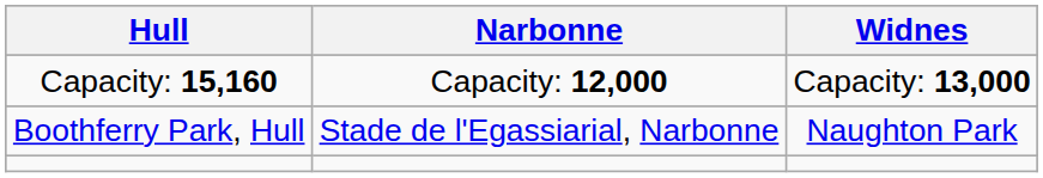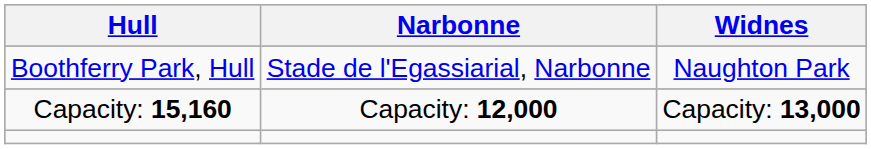rows swapped: Boothferry Park, Hull <-> Capacity: 15,160
